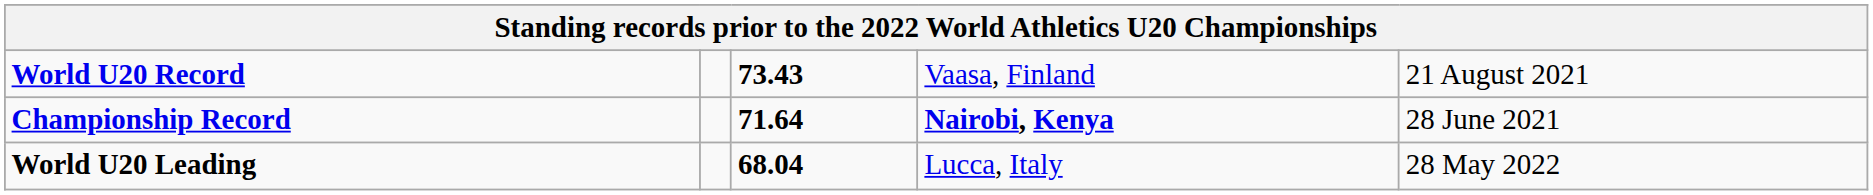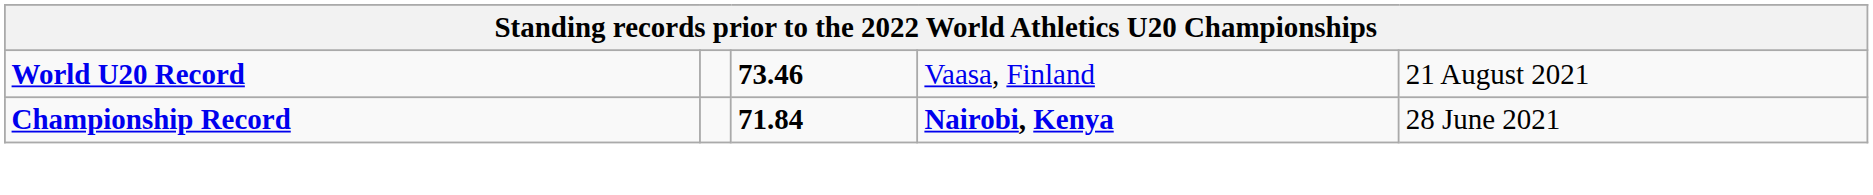World U20 Record | column 3: 73.43 -> 73.46
Championship Record | column 3: 71.64 -> 71.84
- row: World U20 Leading | 68.04 | Lucca, Italy | 28 May 2022
